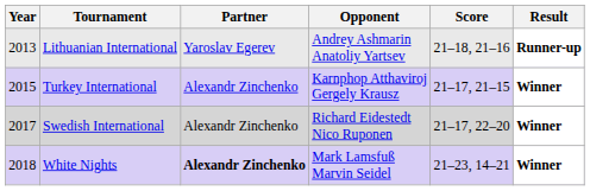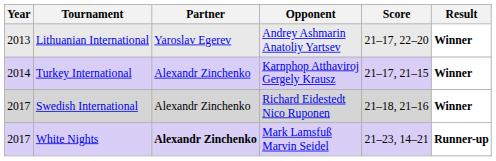Lithuanian International | Score: 21–18, 21–16 -> 21–17, 22–20
Lithuanian International | Result: Runner-up -> Winner
Turkey International | Year: 2015 -> 2014
Swedish International | Score: 21–17, 22–20 -> 21–18, 21–16
White Nights | Year: 2018 -> 2017
White Nights | Result: Winner -> Runner-up
